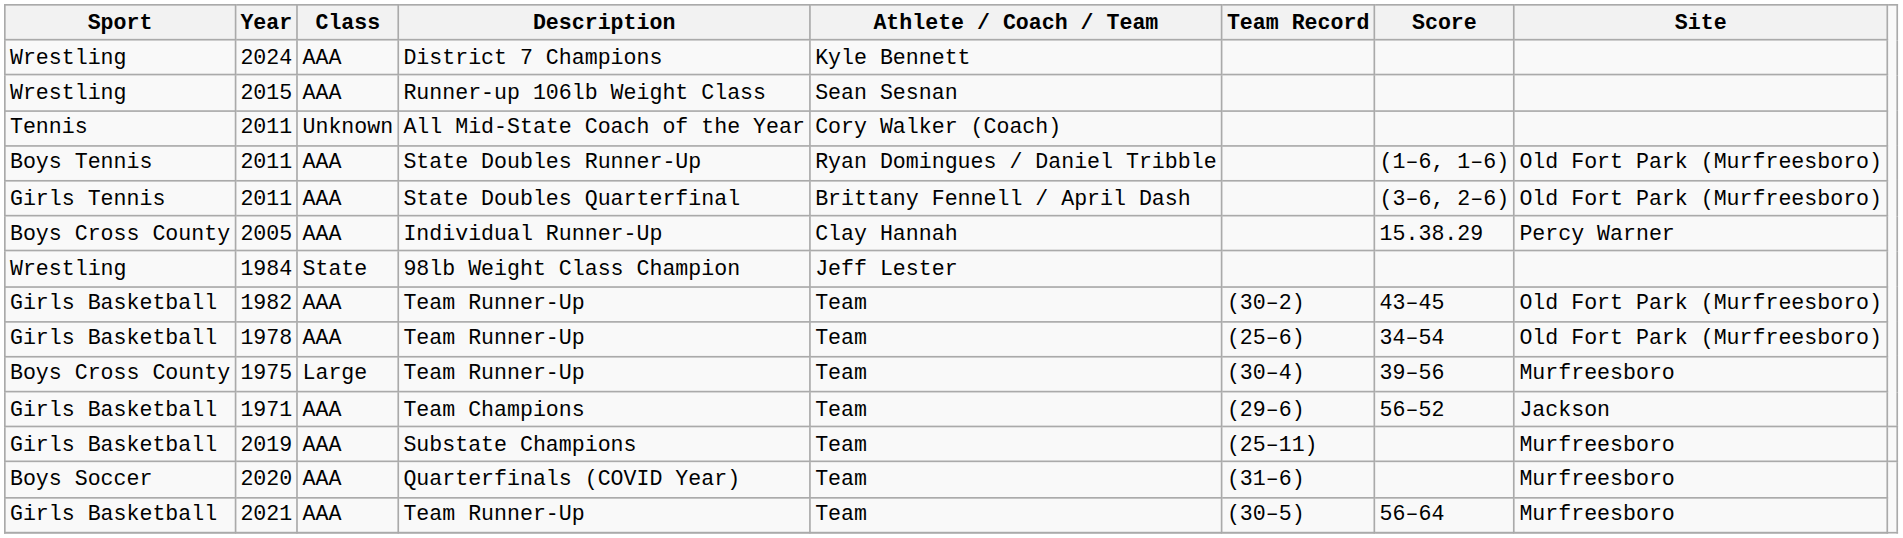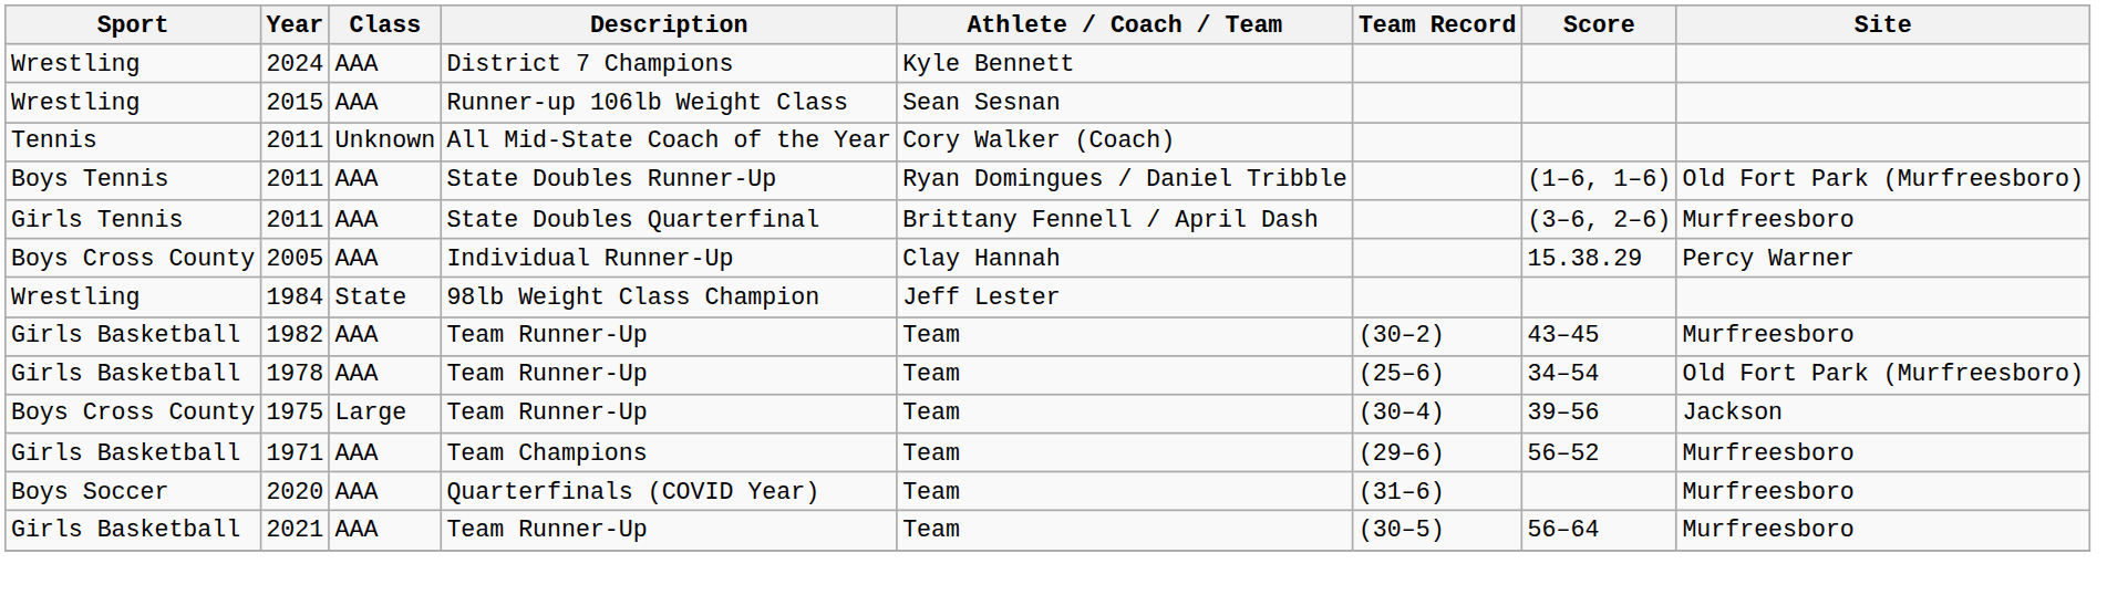2011 / State Doubles Quarterfinal | Site: Old Fort Park (Murfreesboro) -> Murfreesboro
1982 | Site: Old Fort Park (Murfreesboro) -> Murfreesboro
1975 | Site: Murfreesboro -> Jackson
1971 | Site: Jackson -> Murfreesboro
- row: Girls Basketball | 2019 | AAA | Substate Champions | Team | (25–11) | Murfreesboro
